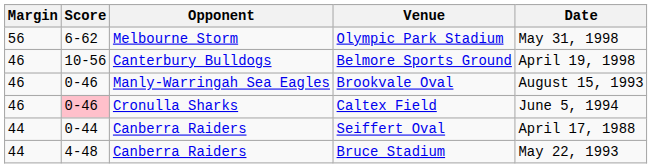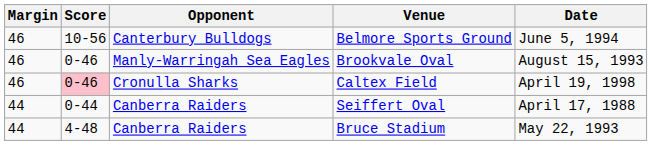- row: 56 | 6-62 | Melbourne Storm | Olympic Park Stadium | May 31, 1998
Belmore Sports Ground | Date: April 19, 1998 -> June 5, 1994
Caltex Field | Date: June 5, 1994 -> April 19, 1998
